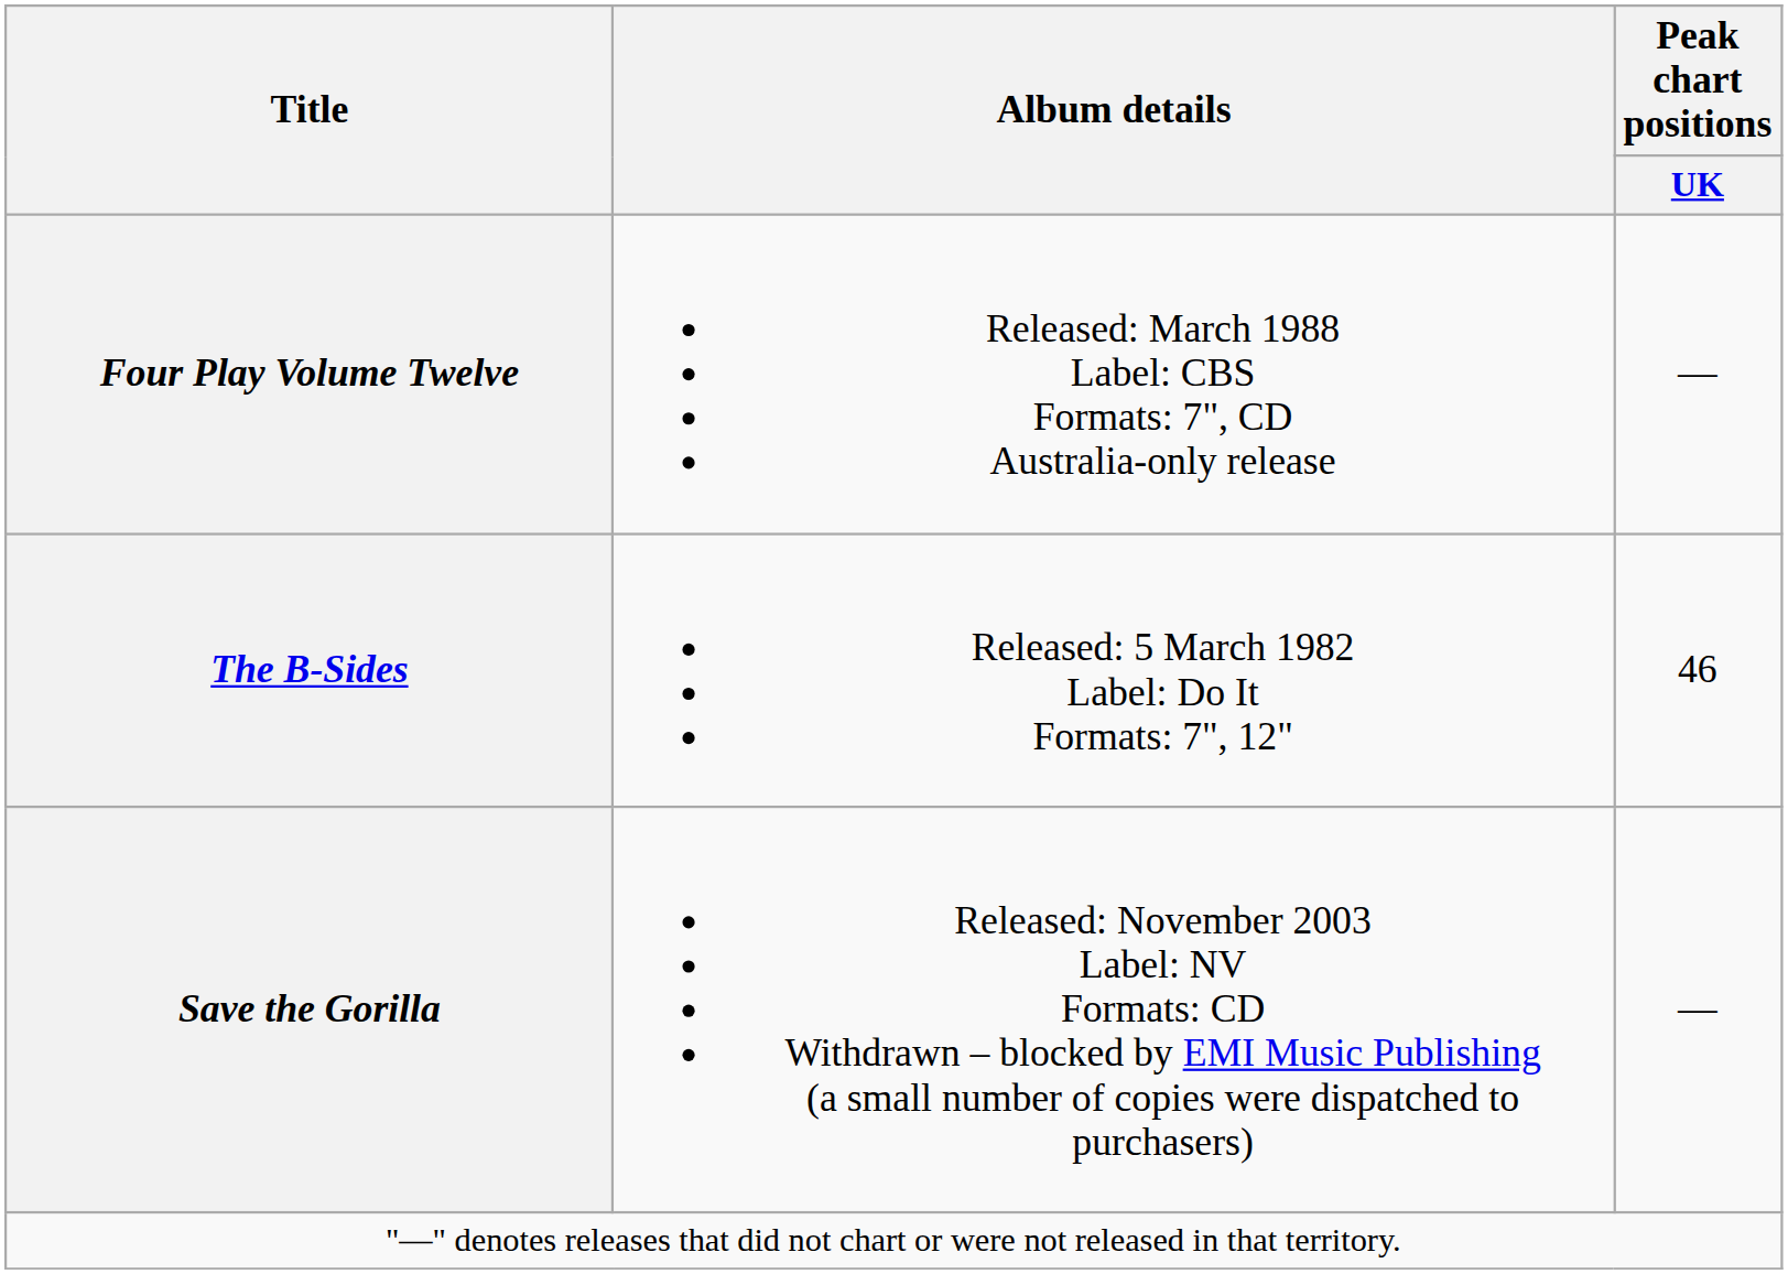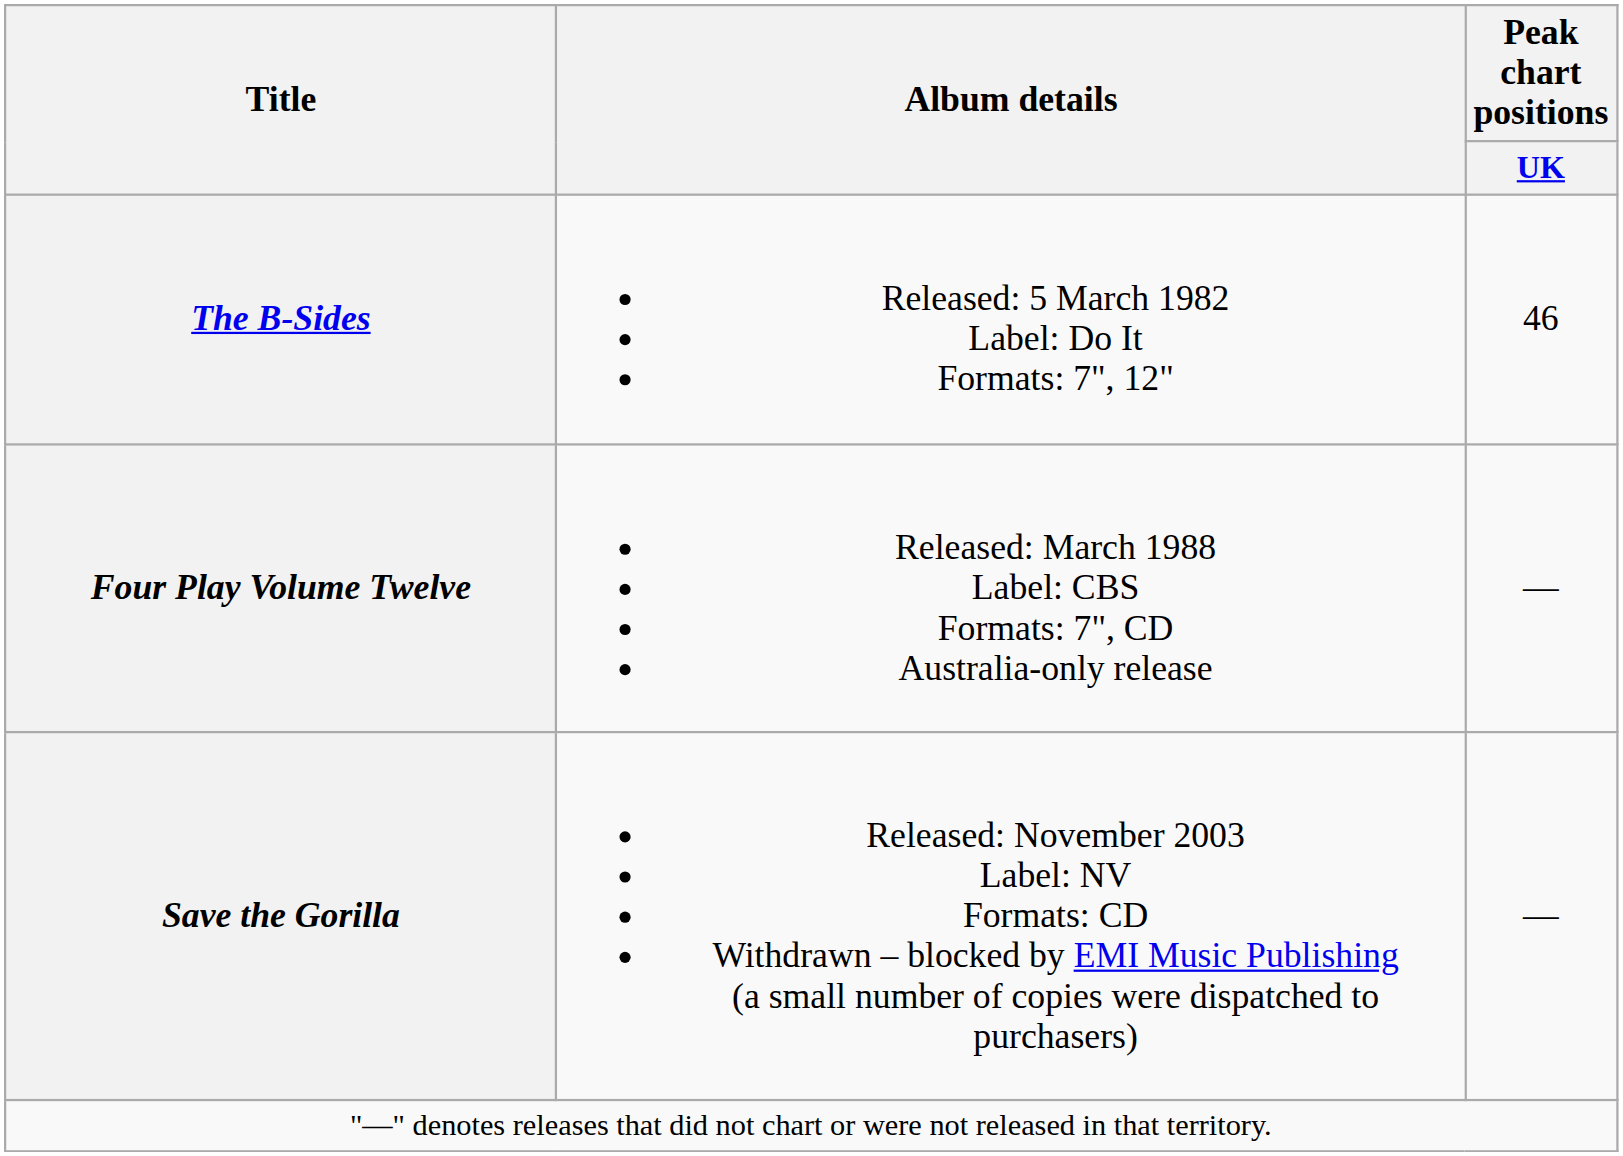rows swapped: The B-Sides <-> Four Play Volume Twelve
